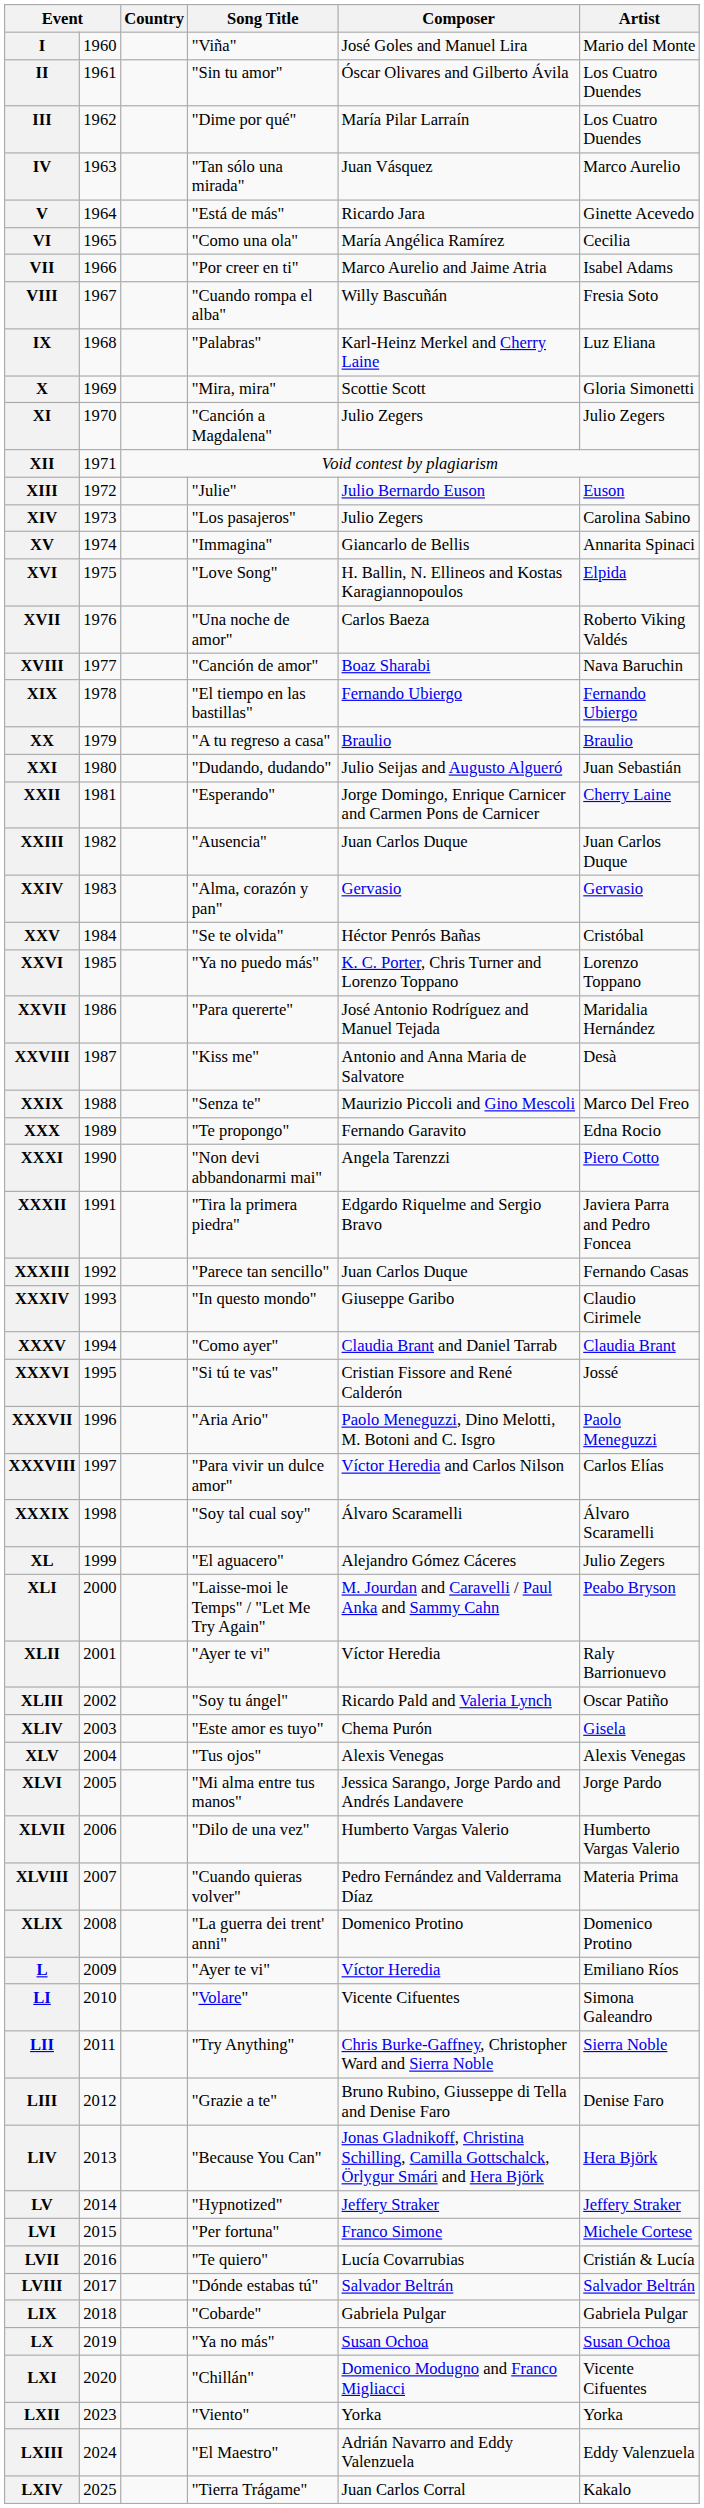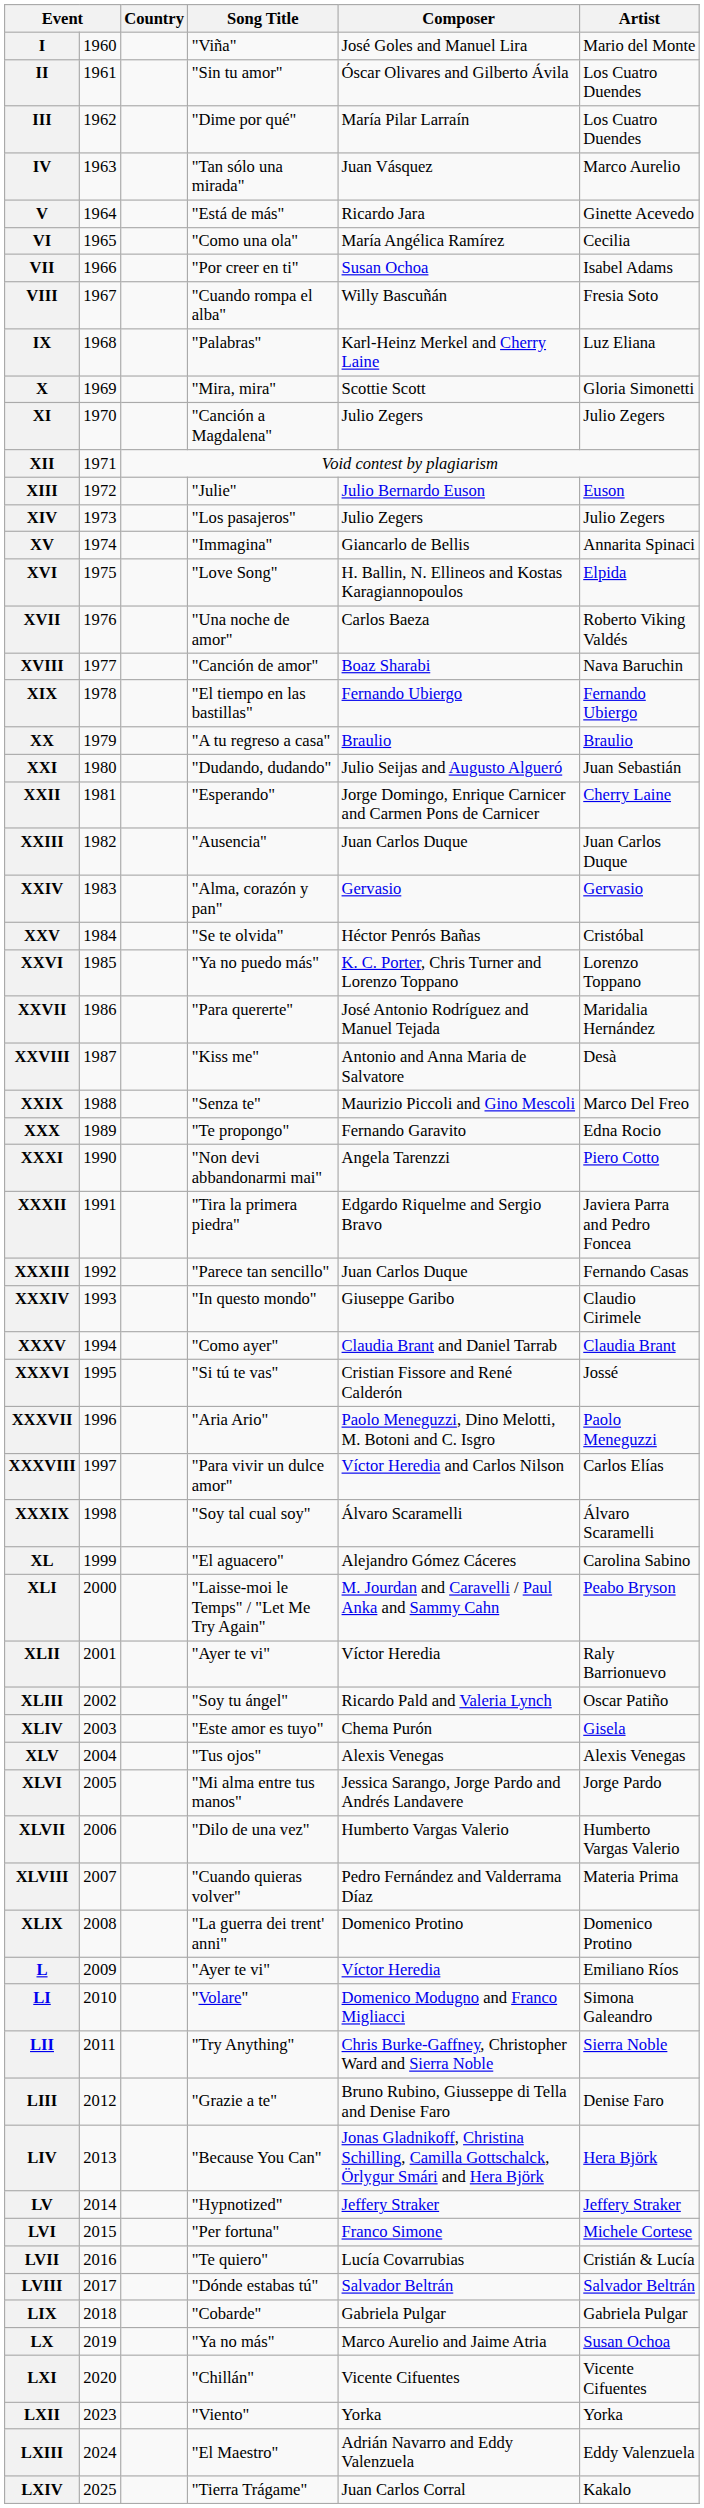VII | Composer: Marco Aurelio and Jaime Atria -> Susan Ochoa
XIV | Artist: Carolina Sabino -> Julio Zegers
XL | Artist: Julio Zegers -> Carolina Sabino
LI | Composer: Vicente Cifuentes -> Domenico Modugno and Franco Migliacci
LX | Composer: Susan Ochoa -> Marco Aurelio and Jaime Atria
LXI | Composer: Domenico Modugno and Franco Migliacci -> Vicente Cifuentes
